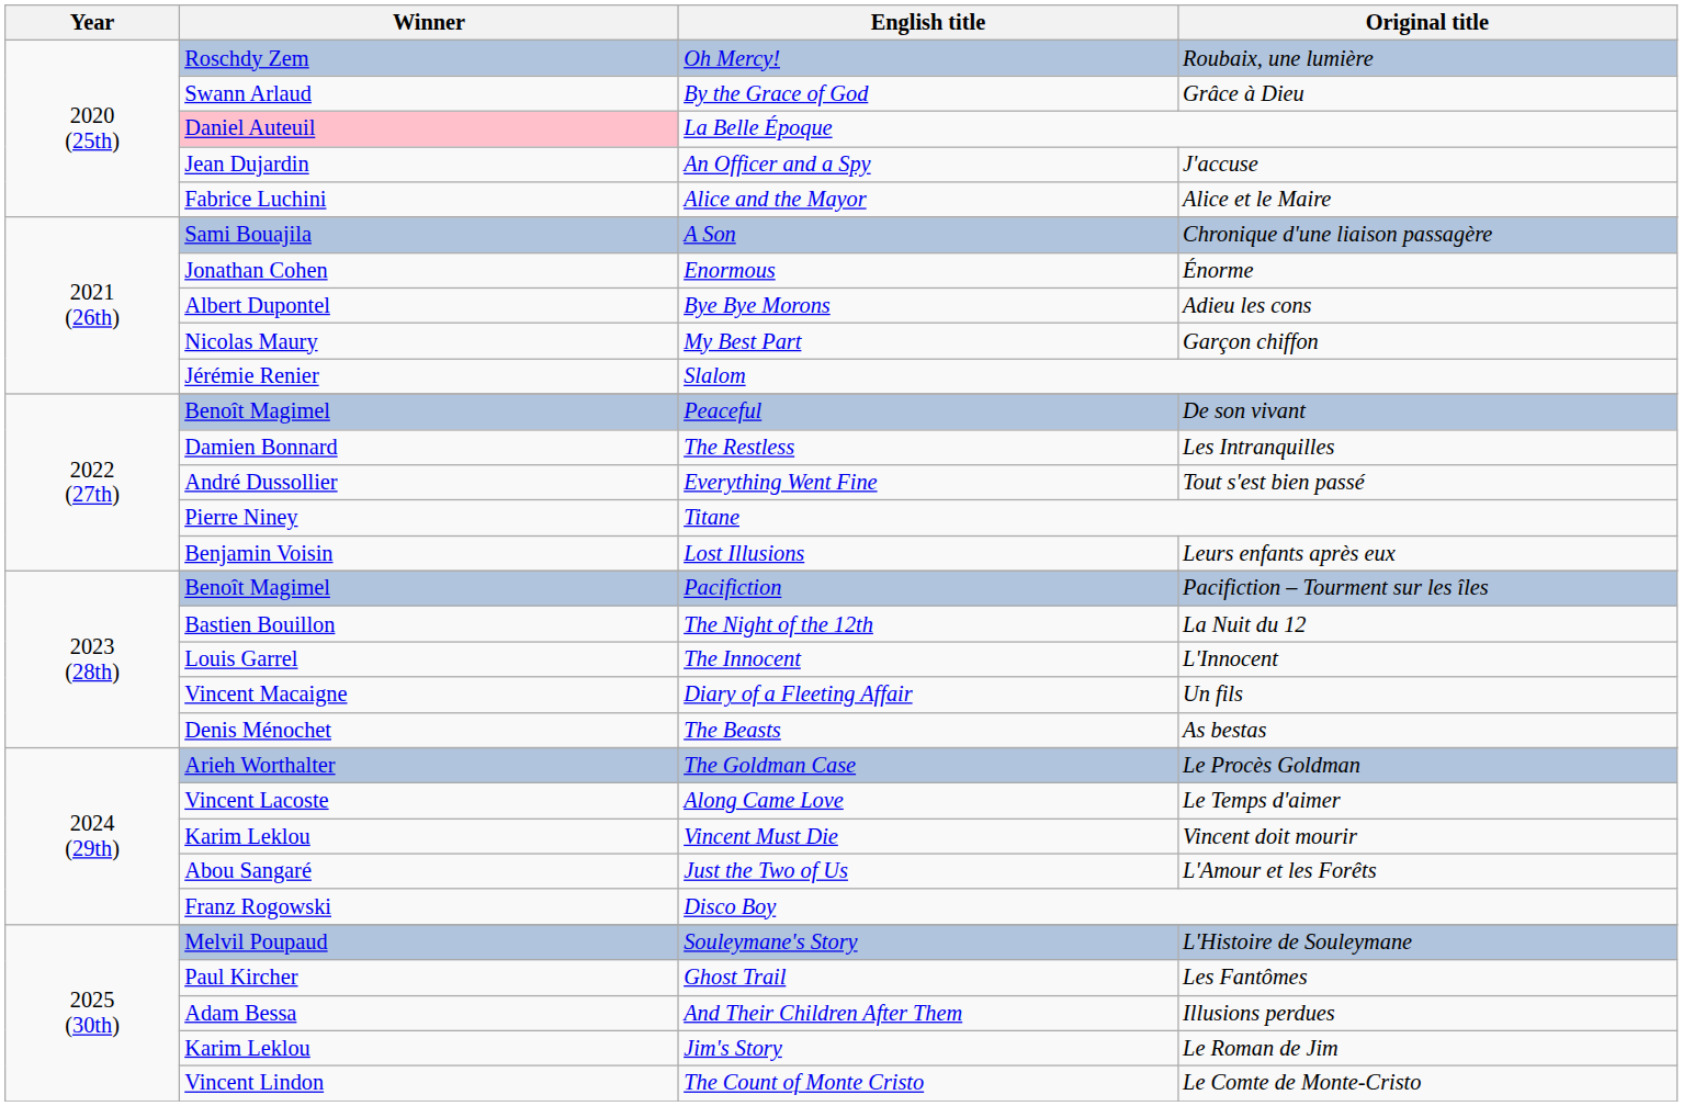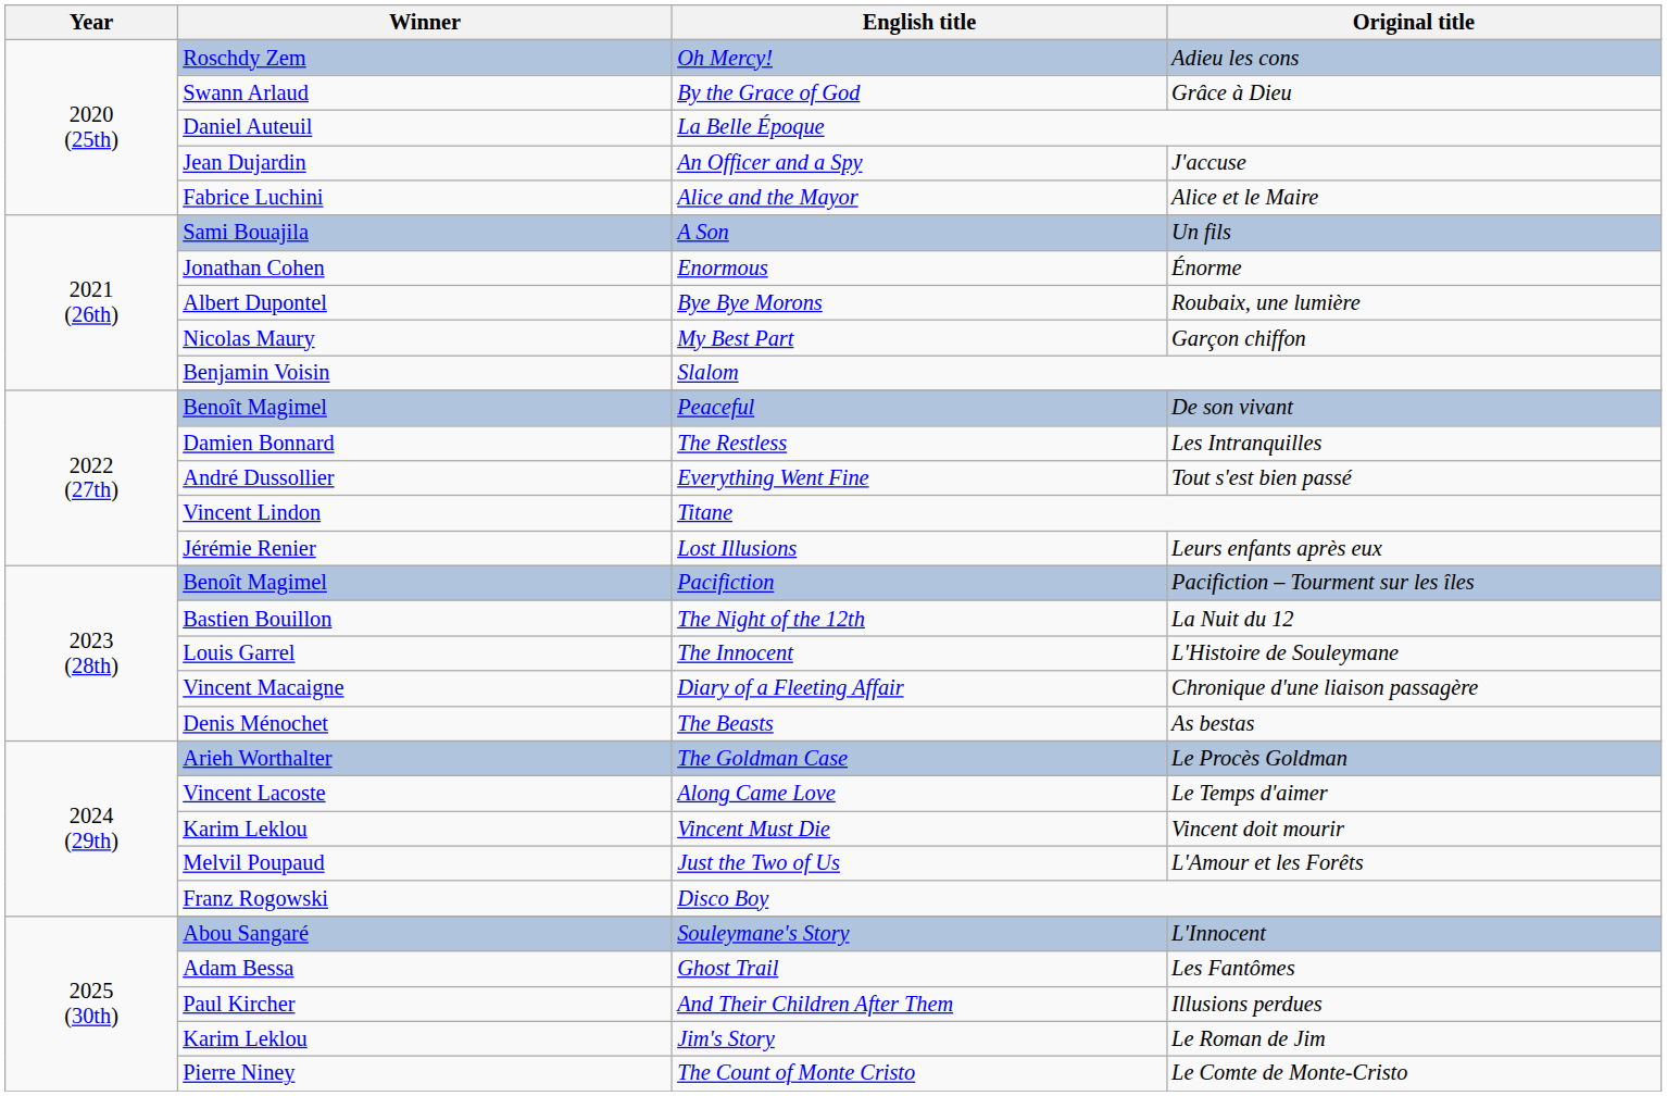Oh Mercy! | Original title: Roubaix, une lumière -> Adieu les cons
La Belle Époque | Winner: pink background -> no background
A Son | Original title: Chronique d'une liaison passagère -> Un fils
Bye Bye Morons | Original title: Adieu les cons -> Roubaix, une lumière
Slalom | Winner: Jérémie Renier -> Benjamin Voisin
Titane | Winner: Pierre Niney -> Vincent Lindon
Lost Illusions | Winner: Benjamin Voisin -> Jérémie Renier
The Innocent | Original title: L'Innocent -> L'Histoire de Souleymane
Diary of a Fleeting Affair | Original title: Un fils -> Chronique d'une liaison passagère
Just the Two of Us | Winner: Abou Sangaré -> Melvil Poupaud
Souleymane's Story | Winner: Melvil Poupaud -> Abou Sangaré
Souleymane's Story | Original title: L'Histoire de Souleymane -> L'Innocent
Ghost Trail | Winner: Paul Kircher -> Adam Bessa
And Their Children After Them | Winner: Adam Bessa -> Paul Kircher
The Count of Monte Cristo | Winner: Vincent Lindon -> Pierre Niney
